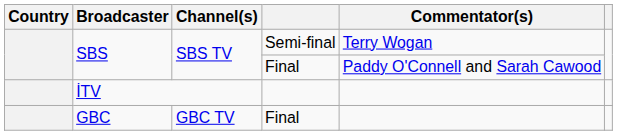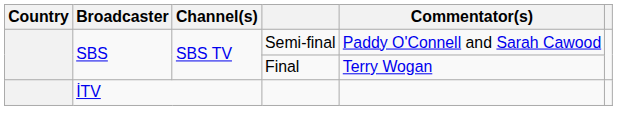SBS / Semi-final | Commentator(s): Terry Wogan -> Paddy O'Connell and Sarah Cawood
SBS / Final | Commentator(s): Paddy O'Connell and Sarah Cawood -> Terry Wogan
- row: GBC | GBC TV | Final
